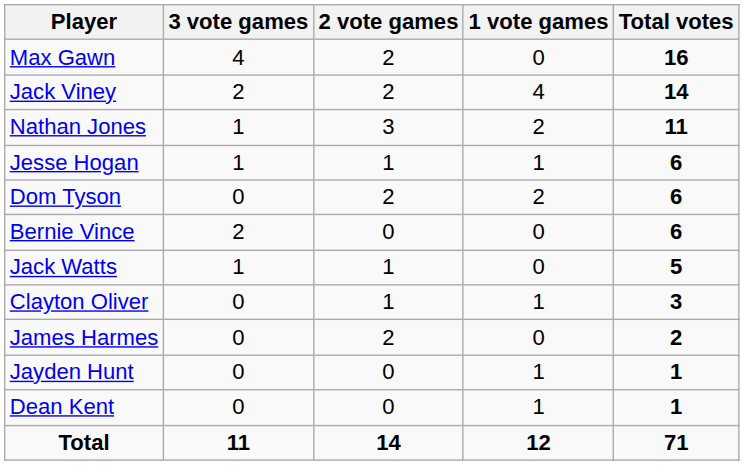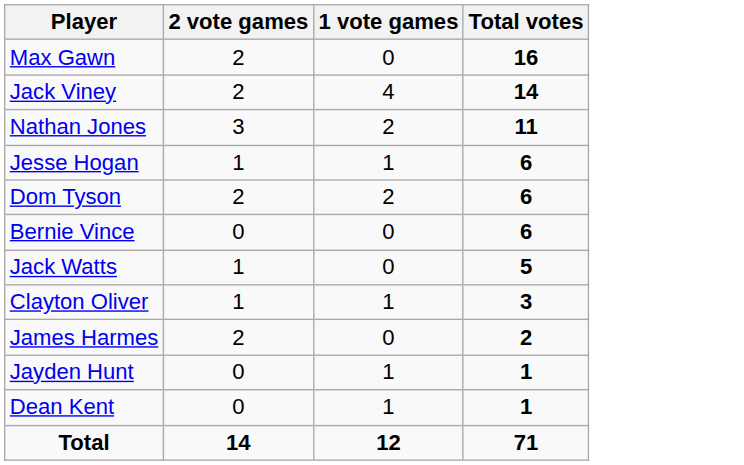- column: 3 vote games | 4 | 2 | 1 | 1 | 0 | 2 | 1 | 0 | 0 | 0 | 0 | 11
